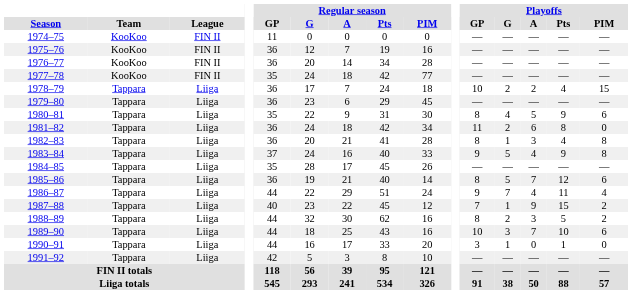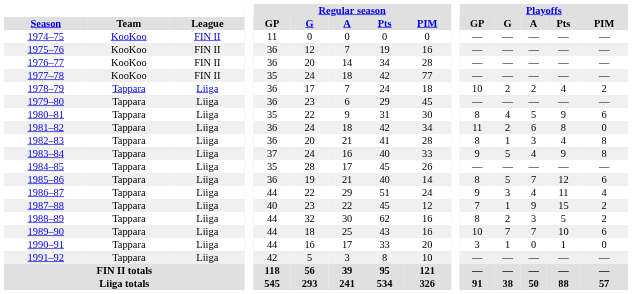1978–79 | Playoffs / PIM: 15 -> 2
1986–87 | Playoffs / G: 7 -> 3
1989–90 | Playoffs / G: 3 -> 7
